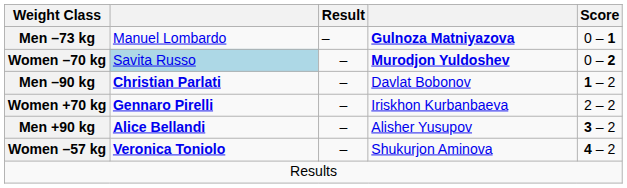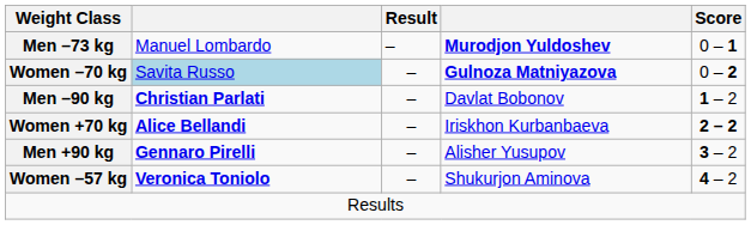Men –73 kg | column 4: Gulnoza Matniyazova -> Murodjon Yuldoshev
Women –70 kg | column 4: Murodjon Yuldoshev -> Gulnoza Matniyazova
Women +70 kg | column 2: Gennaro Pirelli -> Alice Bellandi
Women +70 kg | Score: normal -> bold
Men +90 kg | column 2: Alice Bellandi -> Gennaro Pirelli
